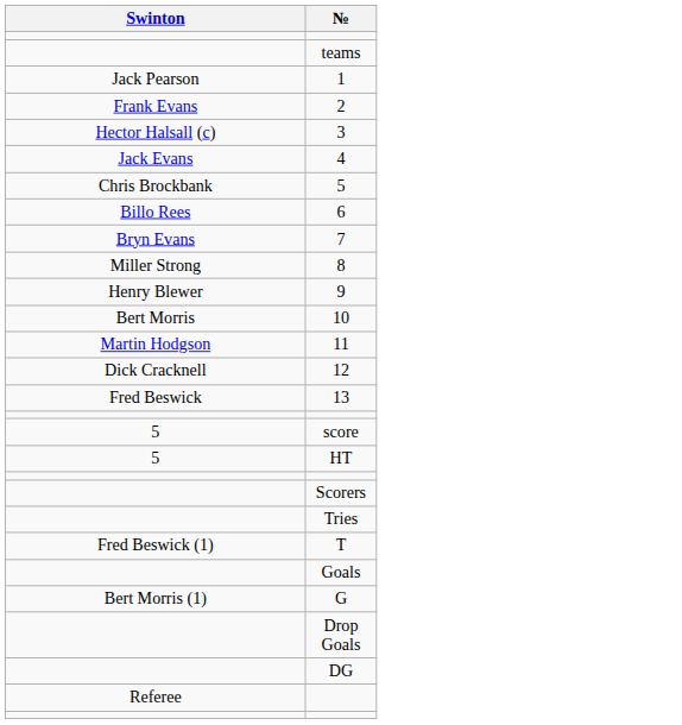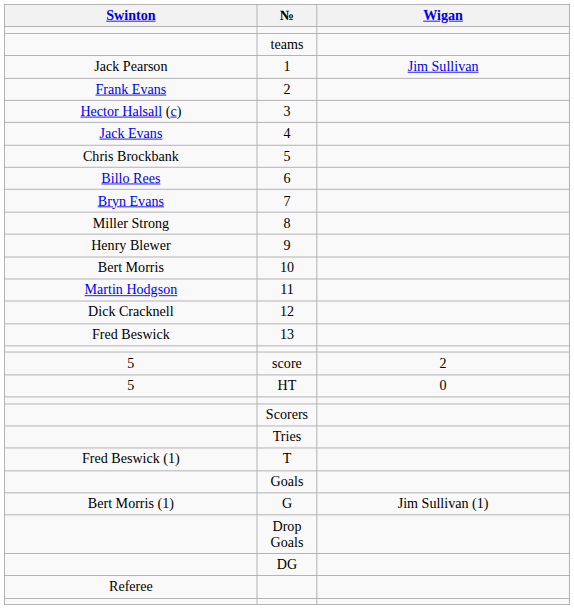+ column: Wigan | Jim Sullivan | 2 | 0 | Jim Sullivan (1)
